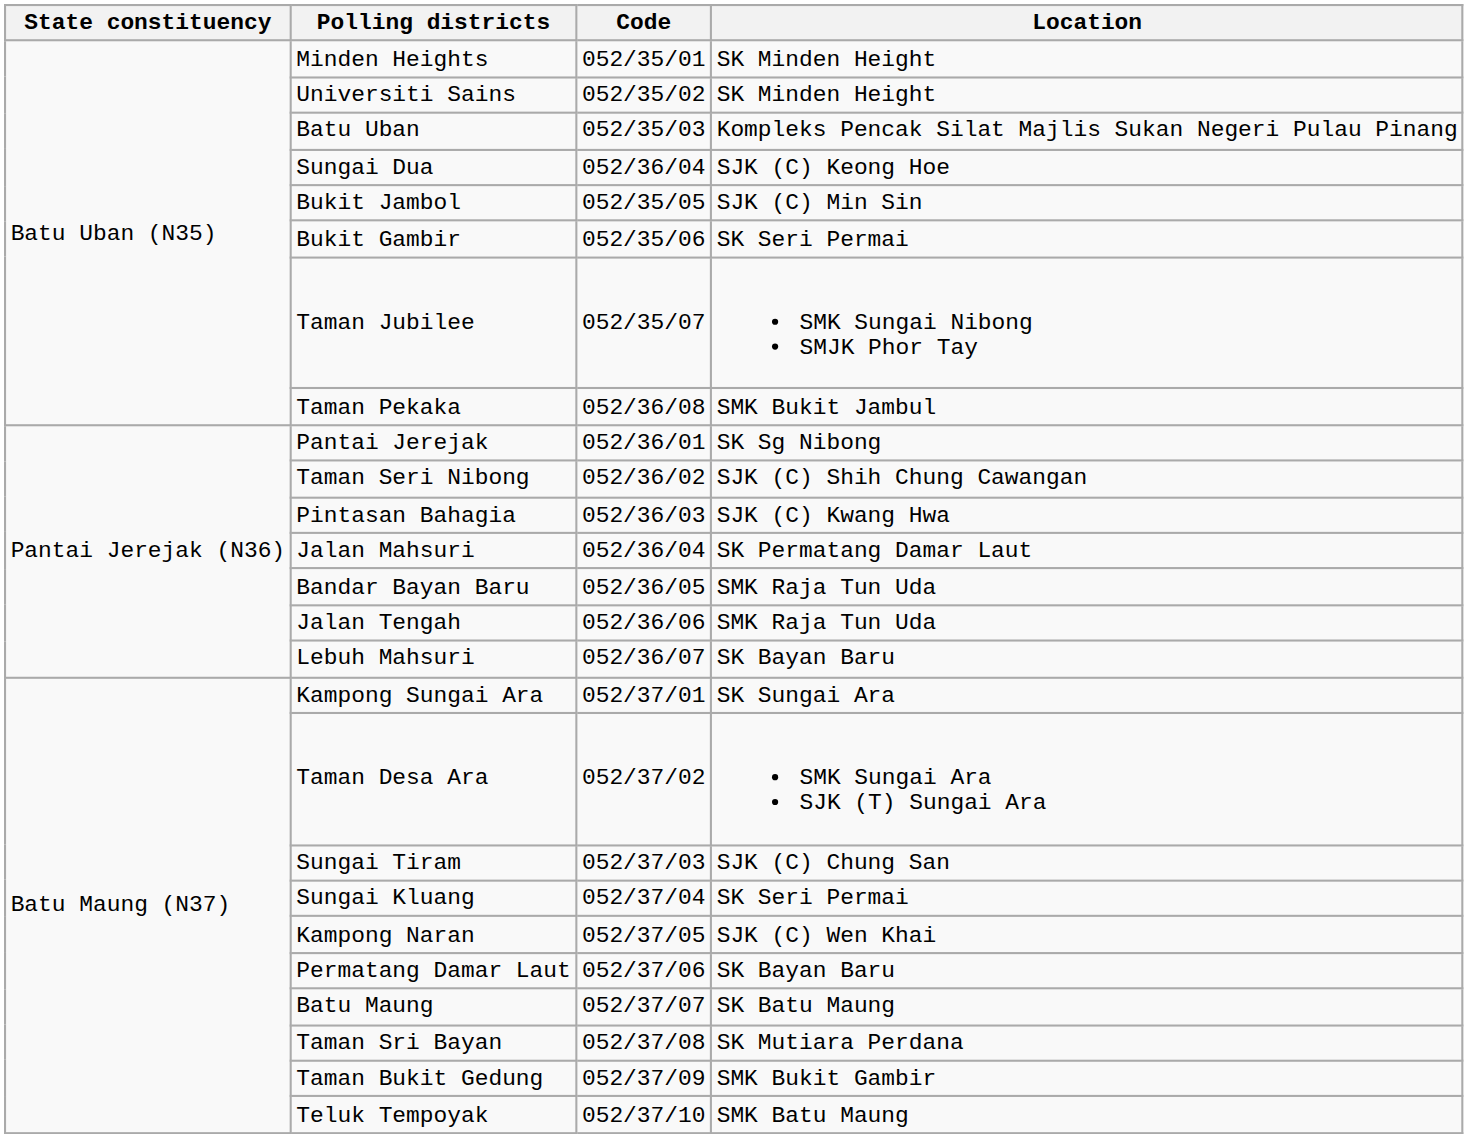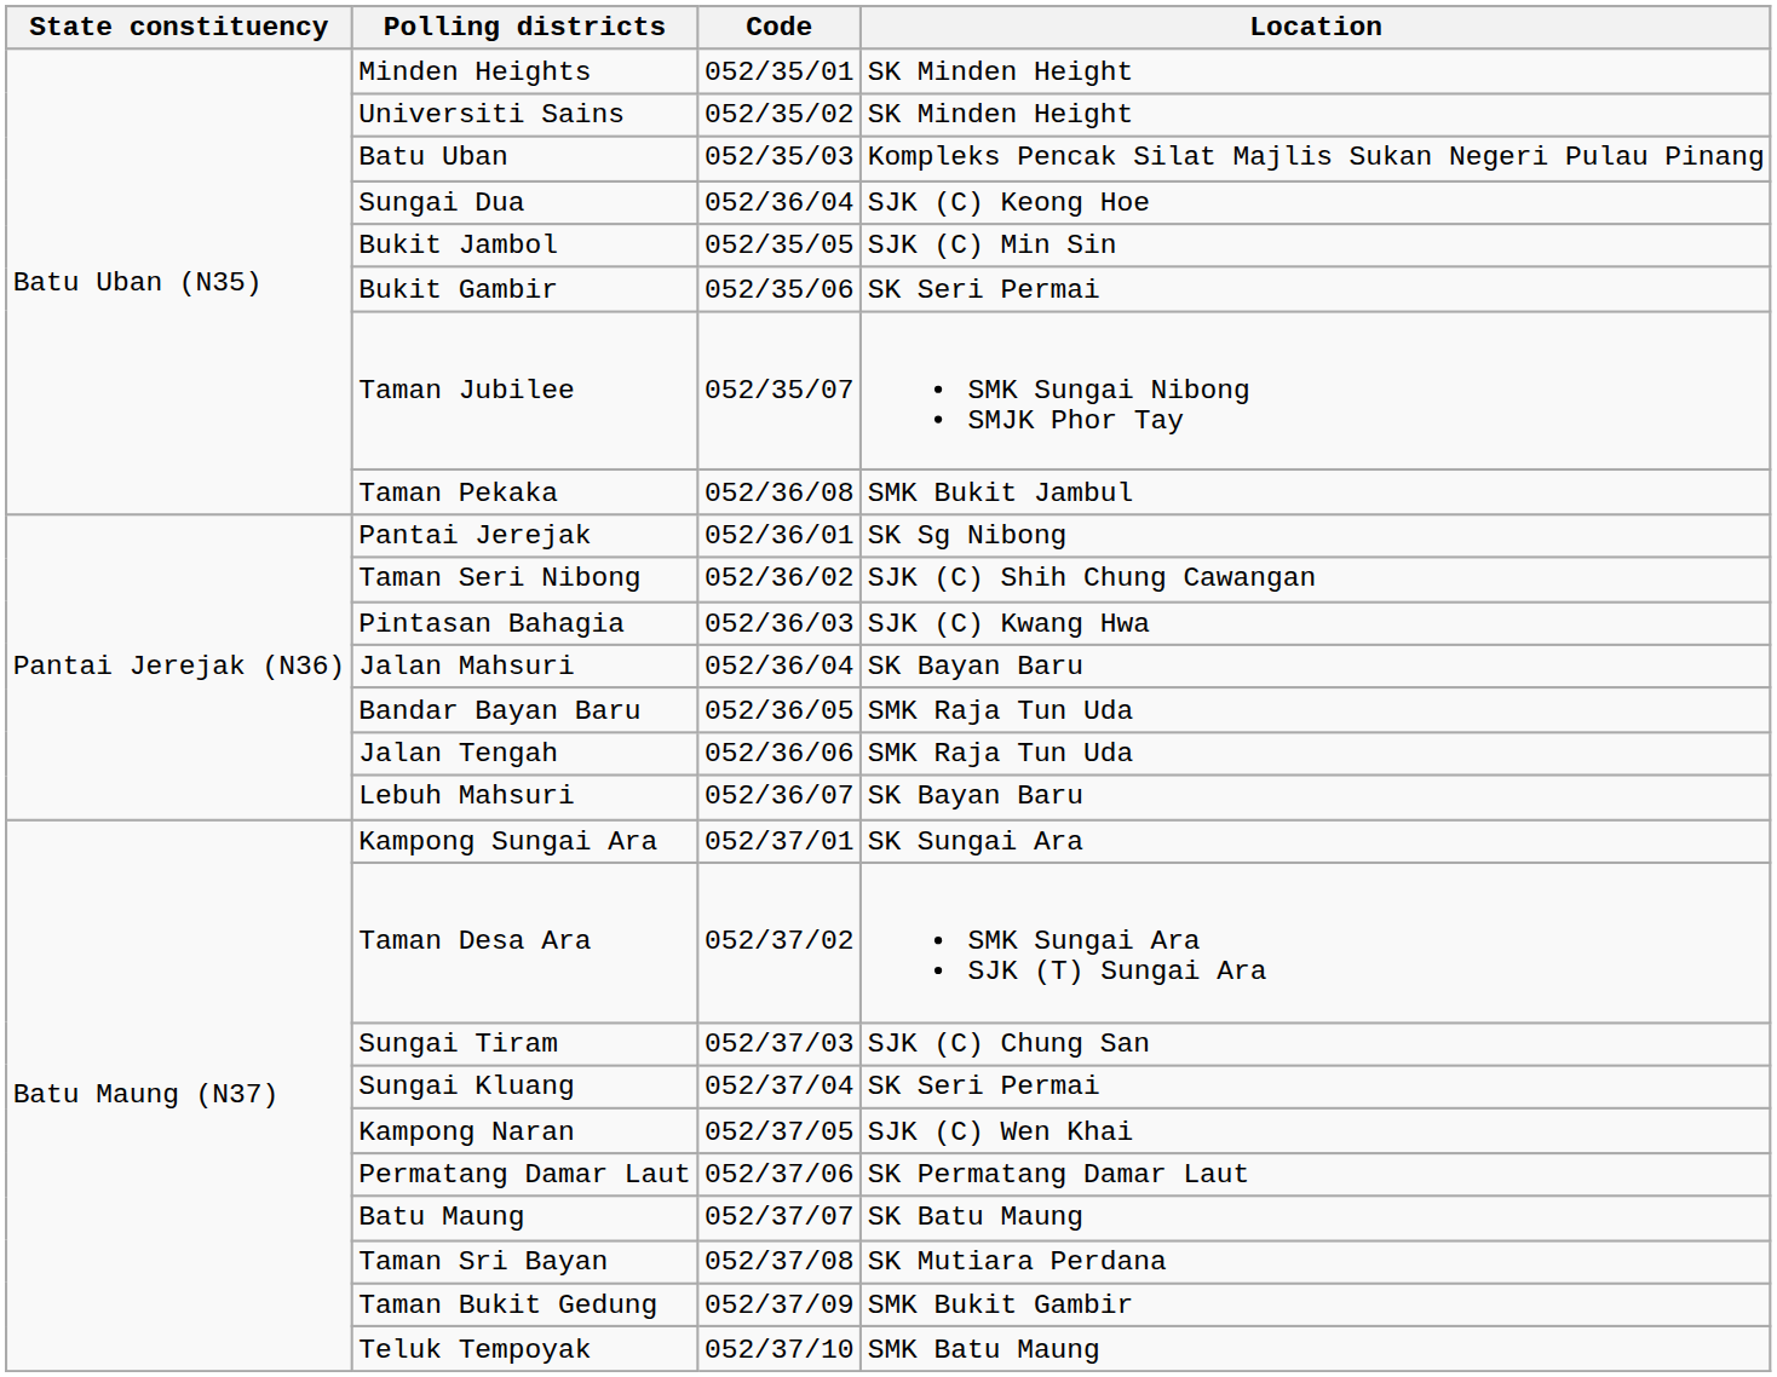Jalan Mahsuri | Location: SK Permatang Damar Laut -> SK Bayan Baru
Permatang Damar Laut | Location: SK Bayan Baru -> SK Permatang Damar Laut
